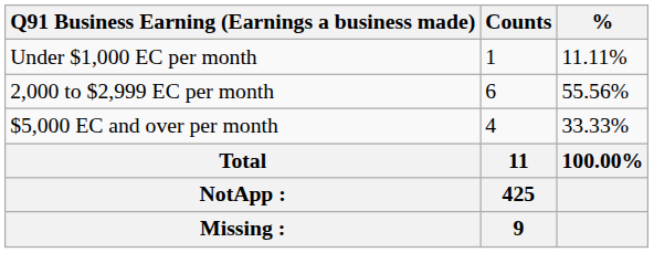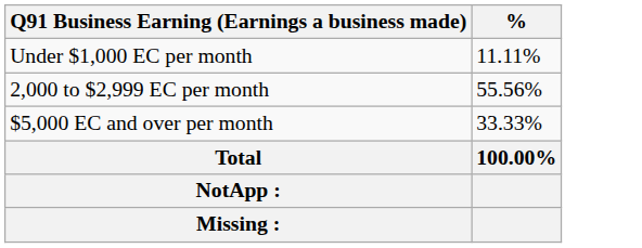- column: Counts | 1 | 6 | 4 | 11 | 425 | 9
